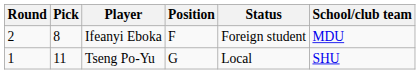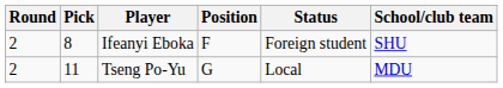Ifeanyi Eboka | School/club team: MDU -> SHU
Tseng Po-Yu | Round: 1 -> 2
Tseng Po-Yu | School/club team: SHU -> MDU
